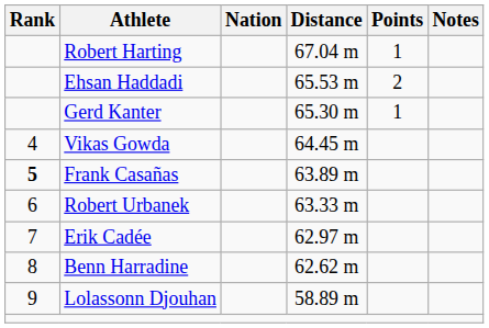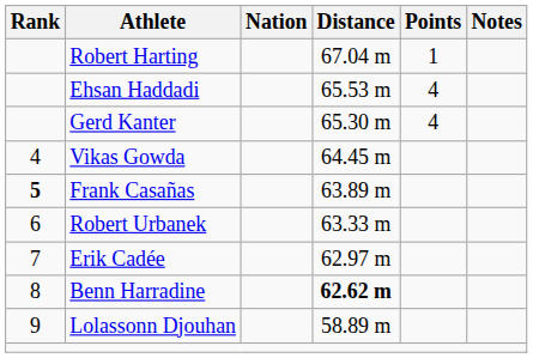Ehsan Haddadi | Points: 2 -> 4
Gerd Kanter | Points: 1 -> 4
Benn Harradine | Distance: normal -> bold
